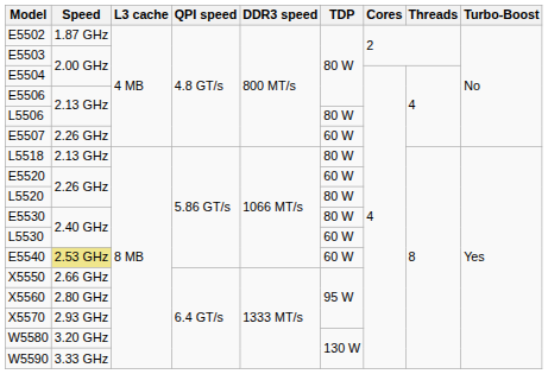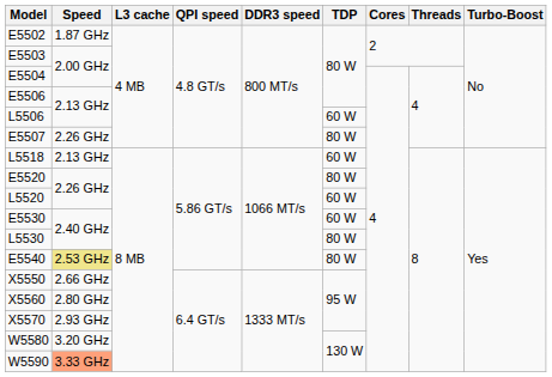L5506 | TDP: 80 W -> 60 W
E5507 | TDP: 60 W -> 80 W
L5518 | TDP: 80 W -> 60 W
E5520 | TDP: 60 W -> 80 W
L5520 | TDP: 80 W -> 60 W
E5530 | TDP: 80 W -> 60 W
L5530 | TDP: 60 W -> 80 W
E5540 | TDP: 60 W -> 80 W
W5590 | Speed: no background -> lightsalmon background
